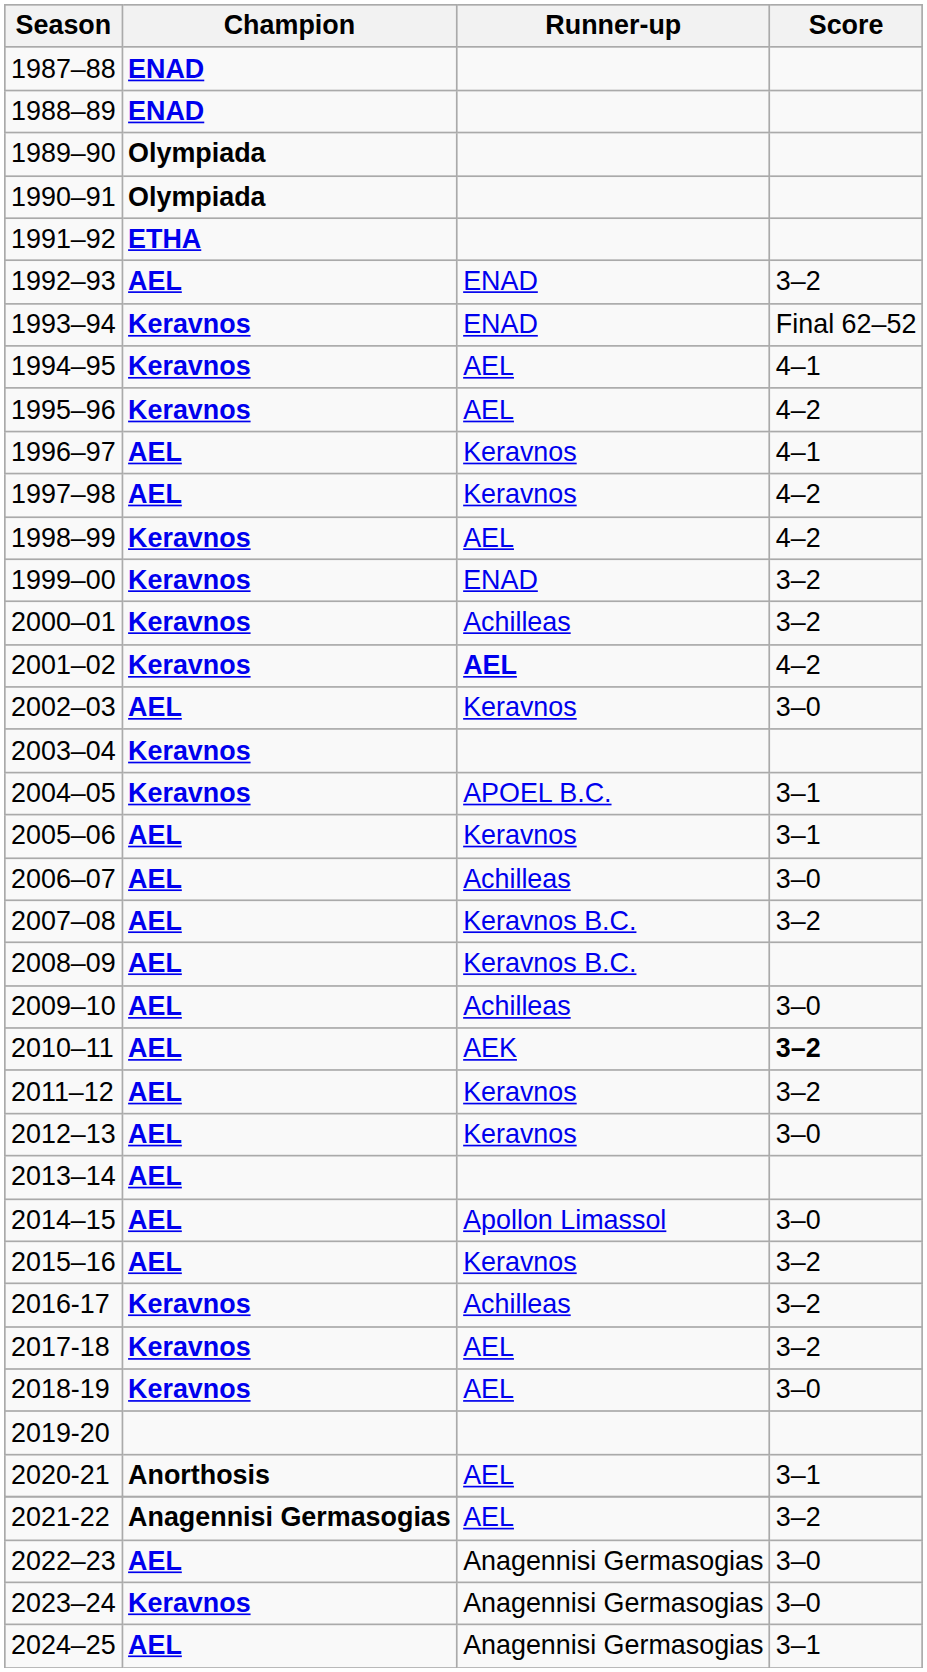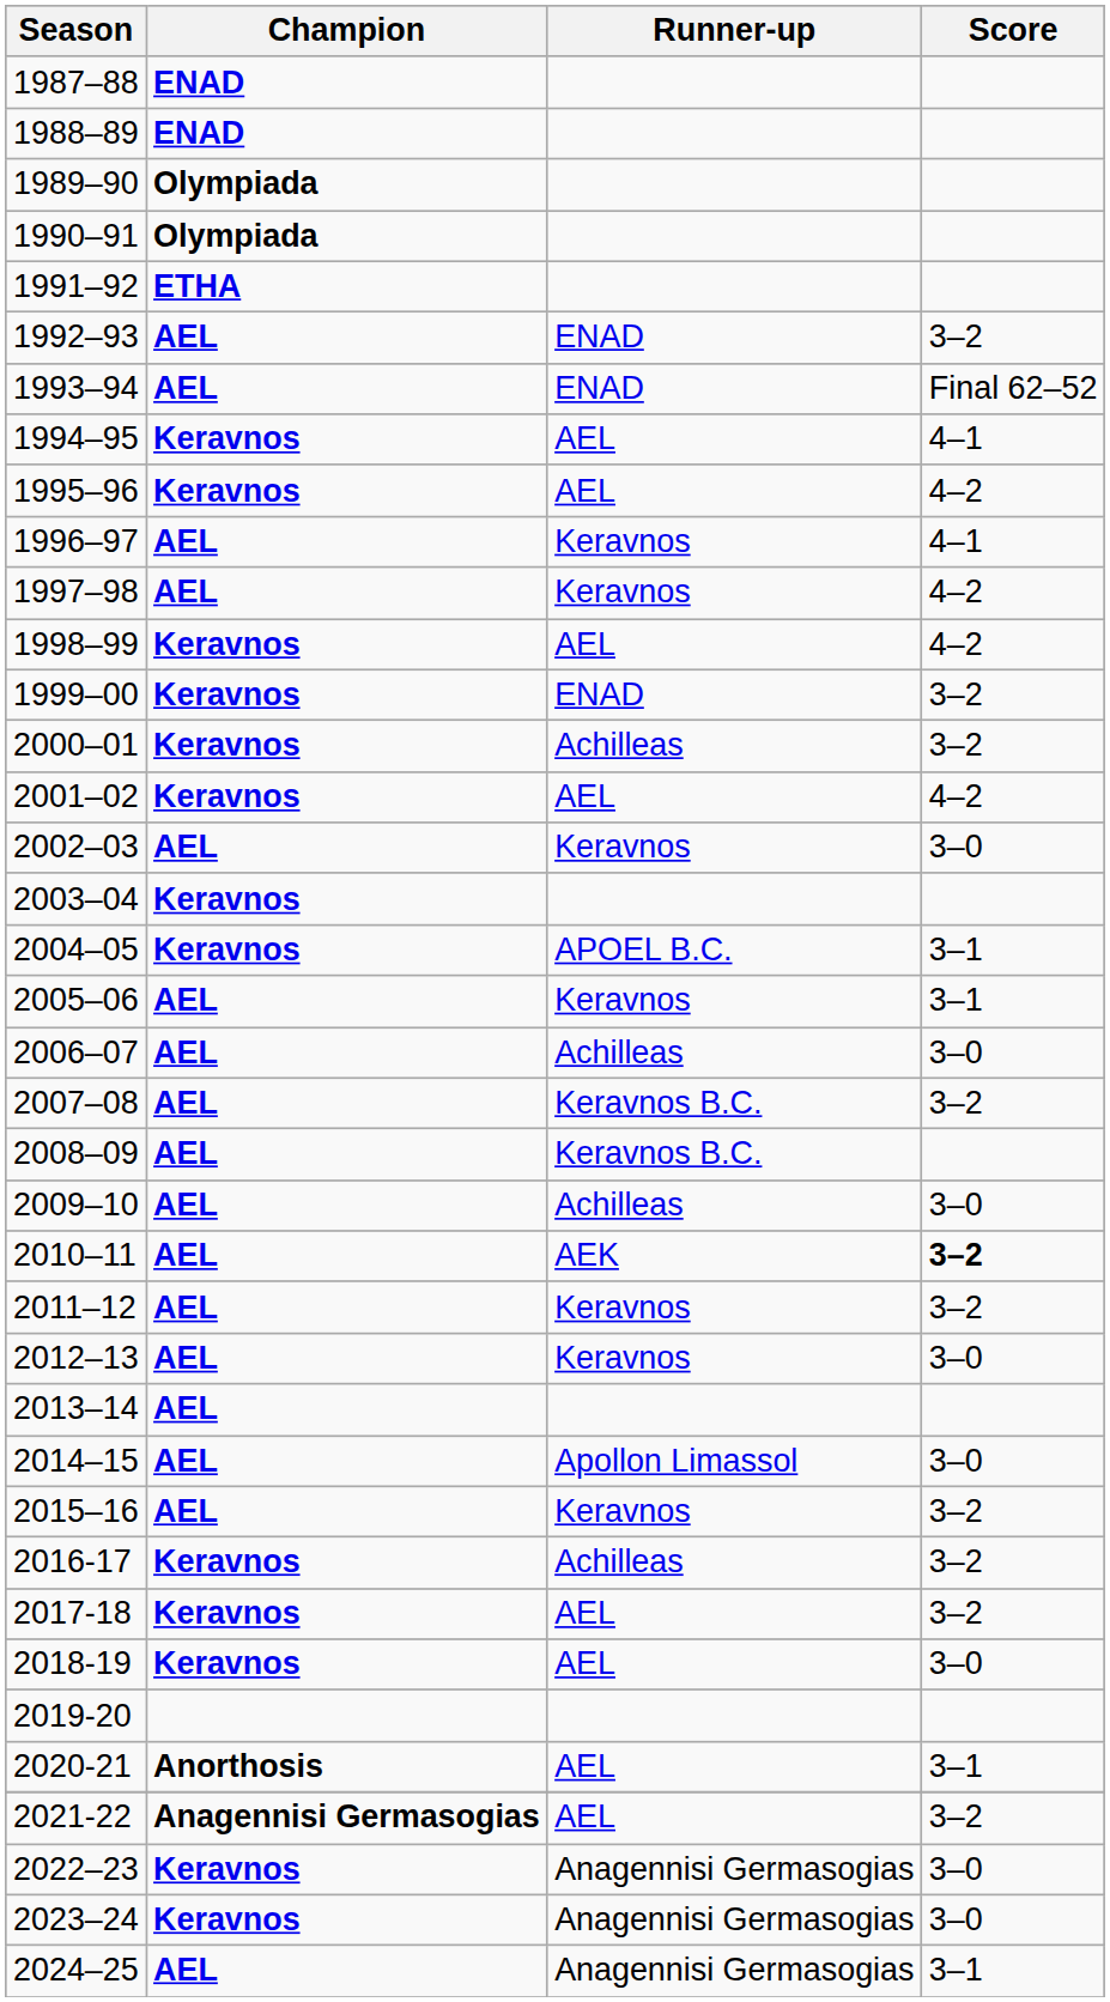1993–94 | Champion: Keravnos -> AEL
2001–02 | Runner-up: bold -> normal
2022–23 | Champion: AEL -> Keravnos
